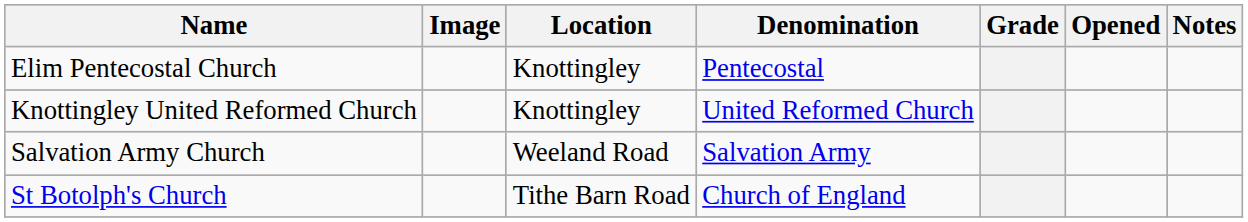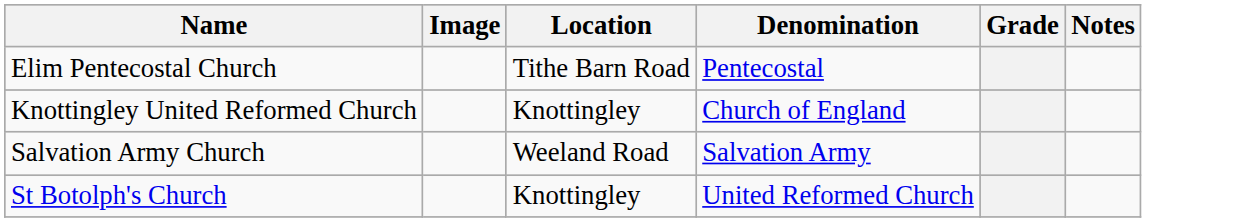- column: Opened
Elim Pentecostal Church | Location: Knottingley -> Tithe Barn Road
Knottingley United Reformed Church | Denomination: United Reformed Church -> Church of England
St Botolph's Church | Location: Tithe Barn Road -> Knottingley
St Botolph's Church | Denomination: Church of England -> United Reformed Church
